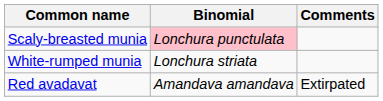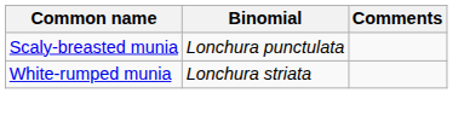Scaly-breasted munia | Binomial: pink background -> no background
- row: Red avadavat | Amandava amandava | Extirpated
